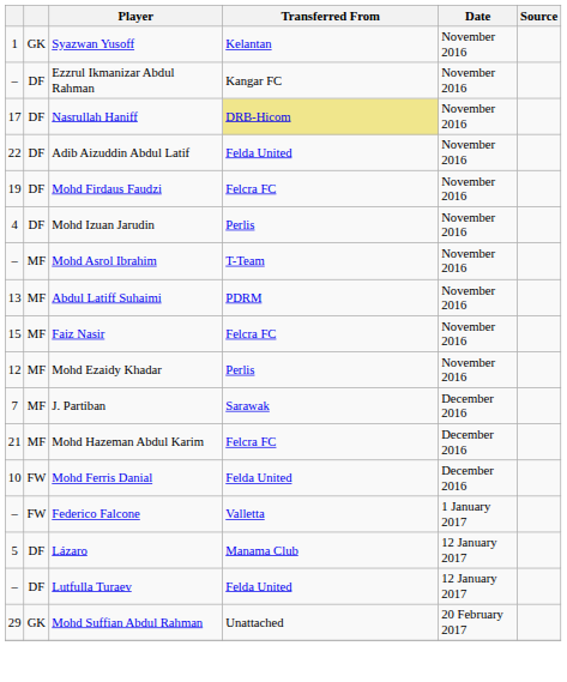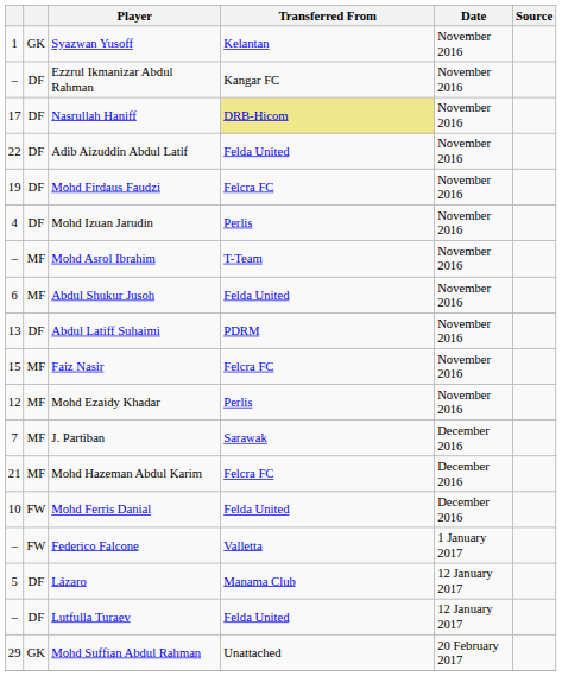+ row: 6 | MF | Abdul Shukur Jusoh | Felda United | November 2016
Abdul Latiff Suhaimi | column 2: MF -> DF
